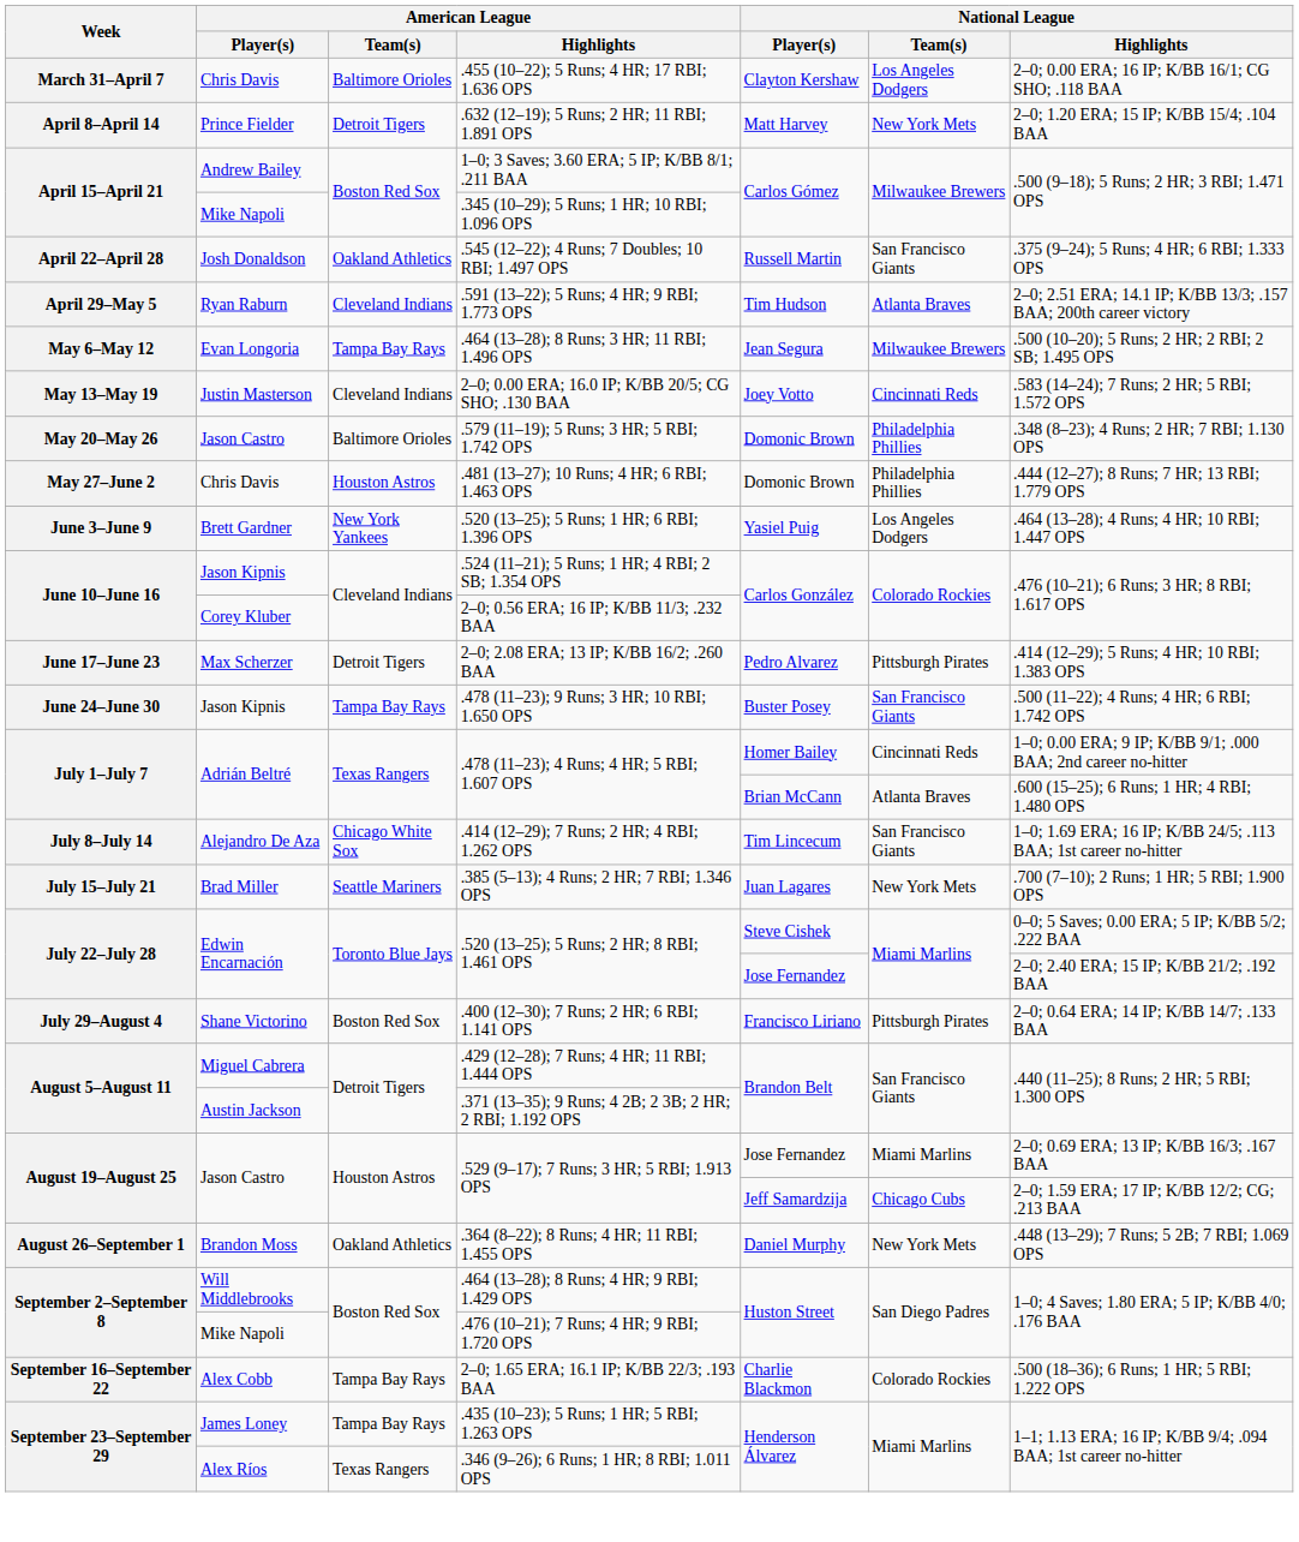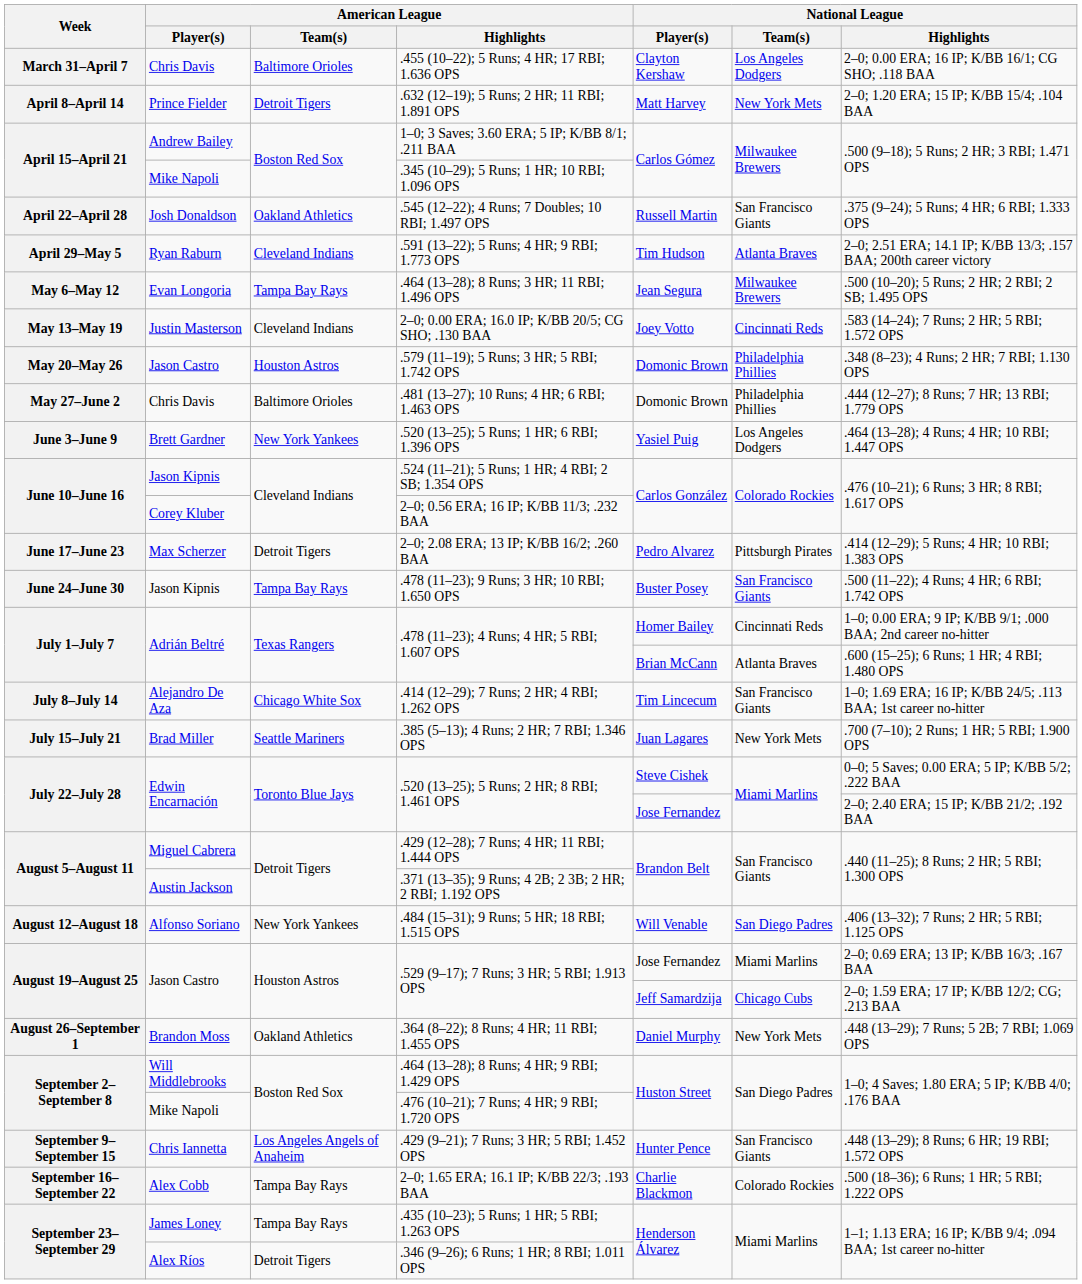.579 (11–19); 5 Runs; 3 HR; 5 RBI; 1.742 OPS | American League / Team(s): Baltimore Orioles -> Houston Astros
.481 (13–27); 10 Runs; 4 HR; 6 RBI; 1.463 OPS | American League / Team(s): Houston Astros -> Baltimore Orioles
- row: July 29–August 4 | Shane Victorino | Boston Red Sox | .400 (12–30); 7 Runs; 2 HR; 6 RBI; 1.141 OPS | Francisco Liriano | Pittsburgh Pirates | 2–0; 0.64 ERA; 14 IP; K/BB 14/7; .133 BAA
+ row: August 12–August 18 | Alfonso Soriano | New York Yankees | .484 (15–31); 9 Runs; 5 HR; 18 RBI; 1.515 OPS | Will Venable | San Diego Padres | .406 (13–32); 7 Runs; 2 HR; 5 RBI; 1.125 OPS
+ row: September 9–September 15 | Chris Iannetta | Los Angeles Angels of Anaheim | .429 (9–21); 7 Runs; 3 HR; 5 RBI; 1.452 OPS | Hunter Pence | San Francisco Giants | .448 (13–29); 8 Runs; 6 HR; 19 RBI; 1.572 OPS
.346 (9–26); 6 Runs; 1 HR; 8 RBI; 1.011 OPS | American League / Team(s): Texas Rangers -> Detroit Tigers
